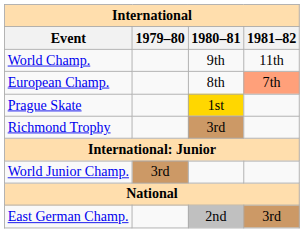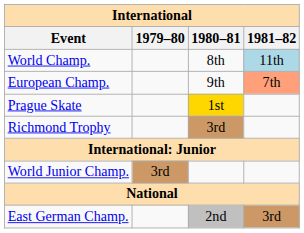World Champ. | 1980–81: 9th -> 8th
World Champ. | 1981–82: no background -> lightblue background
European Champ. | 1980–81: 8th -> 9th
